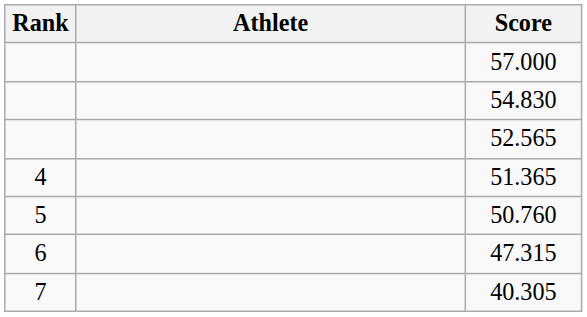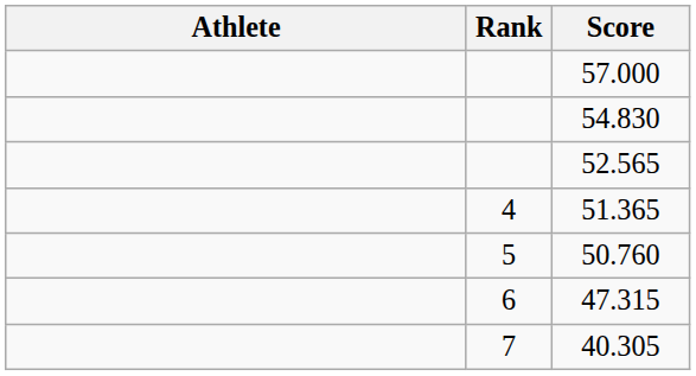columns swapped: Rank <-> Athlete
